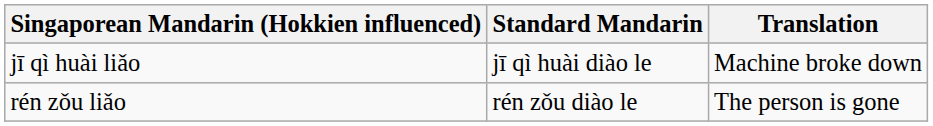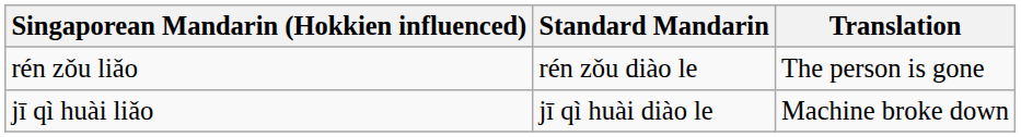rows swapped: jī qì huài liǎo <-> rén zǒu liǎo
